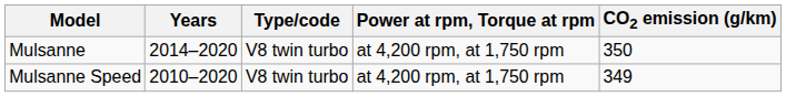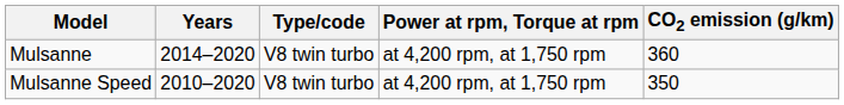Mulsanne | CO2 emission (g/km): 350 -> 360
Mulsanne Speed | CO2 emission (g/km): 349 -> 350
